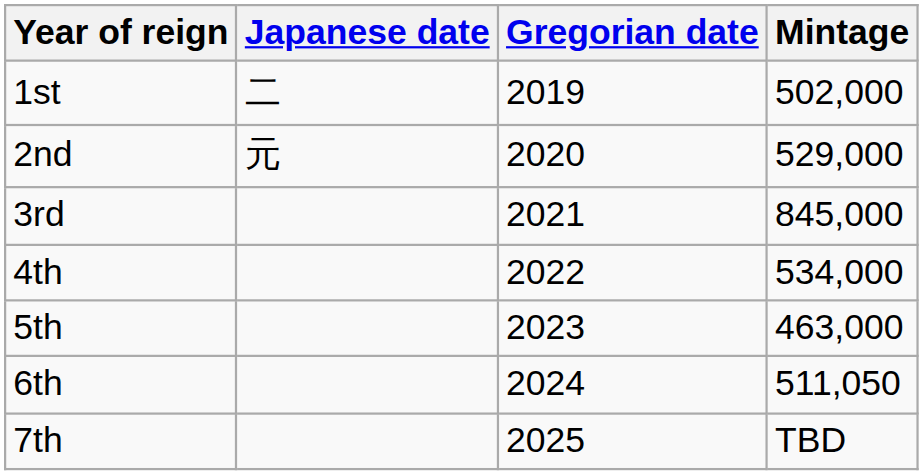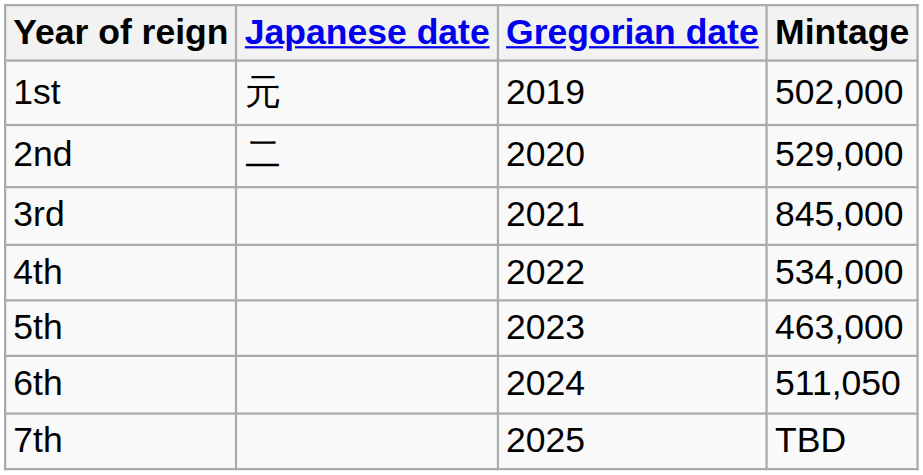1st | Japanese date: 二 -> 元
2nd | Japanese date: 元 -> 二
